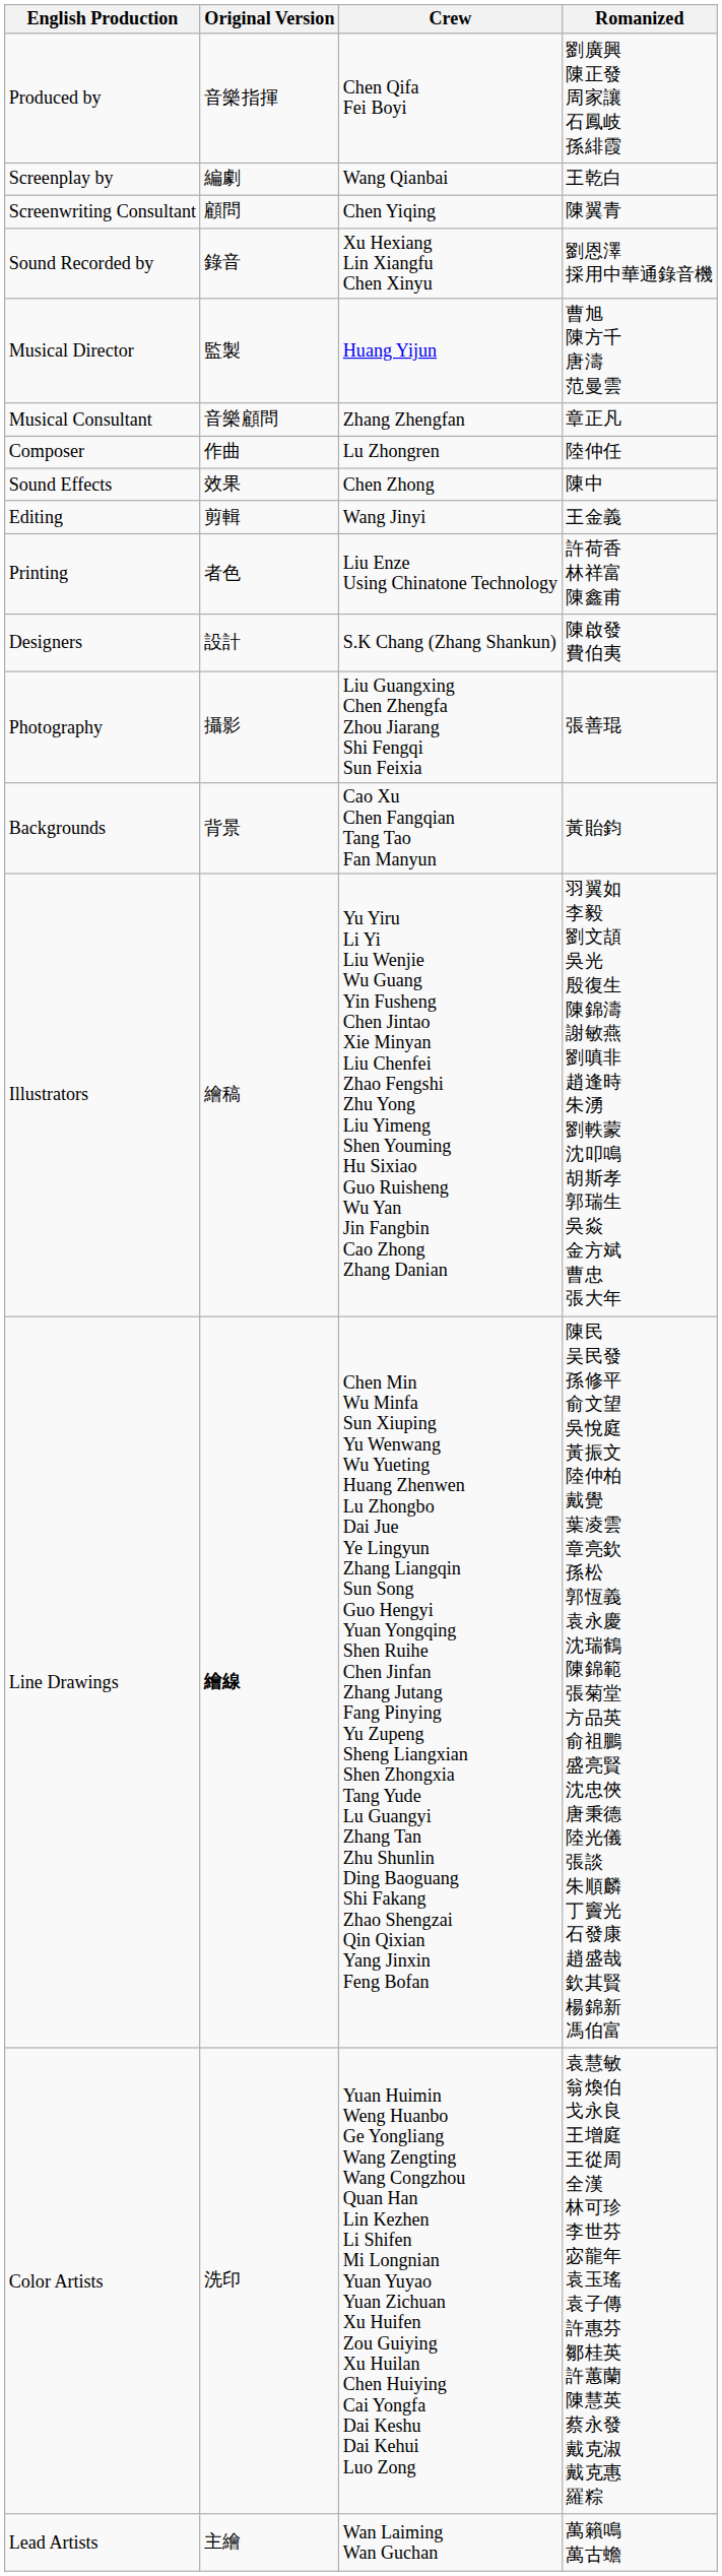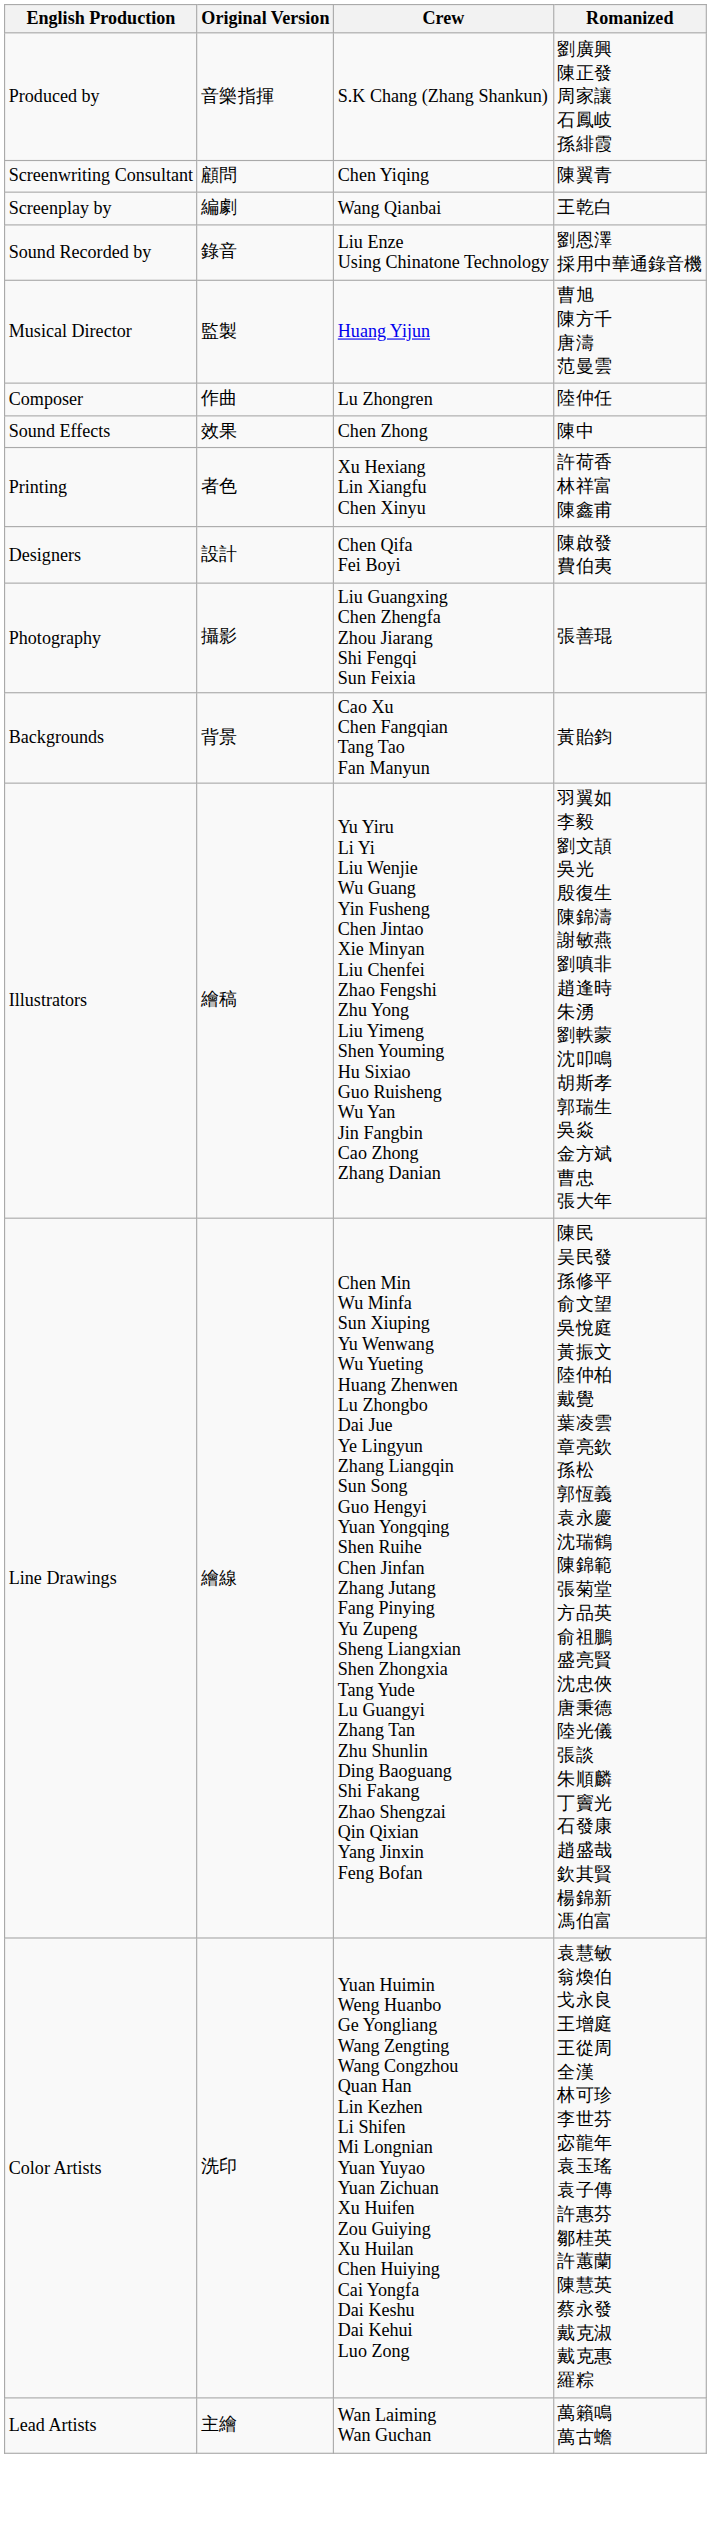Produced by | Crew: Chen Qifa Fei Boyi -> S.K Chang (Zhang Shankun)
rows swapped: Screenplay by <-> Screenwriting Consultant
Sound Recorded by | Crew: Xu Hexiang Lin Xiangfu Chen Xinyu -> Liu Enze Using Chinatone Technology
- row: Musical Consultant | 音樂顧問 | Zhang Zhengfan | 章正凡
- row: Editing | 剪輯 | Wang Jinyi | 王金義
Printing | Crew: Liu Enze Using Chinatone Technology -> Xu Hexiang Lin Xiangfu Chen Xinyu
Designers | Crew: S.K Chang (Zhang Shankun) -> Chen Qifa Fei Boyi
Line Drawings | Original Version: bold -> normal
